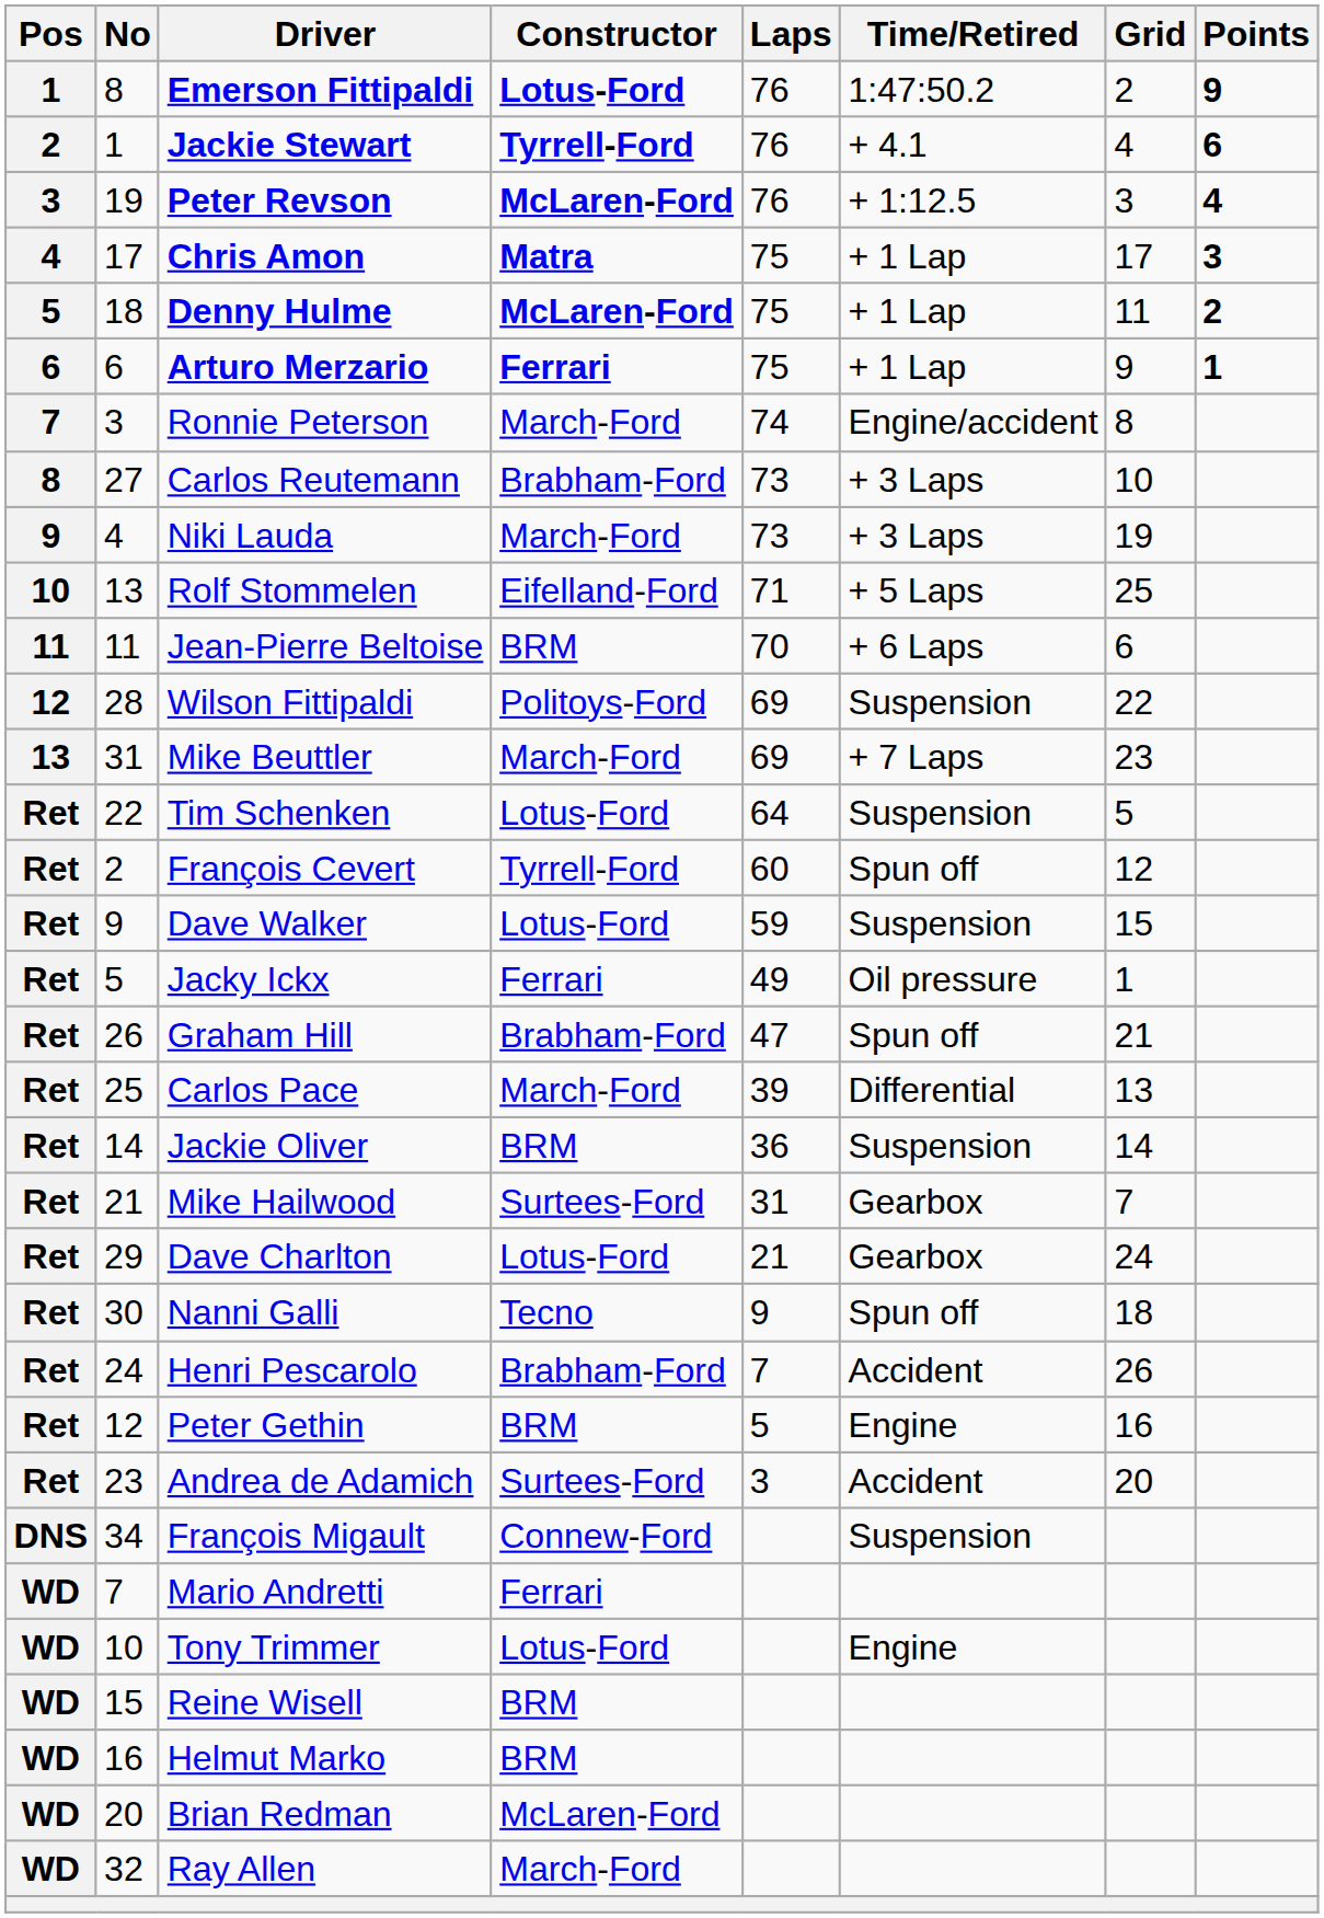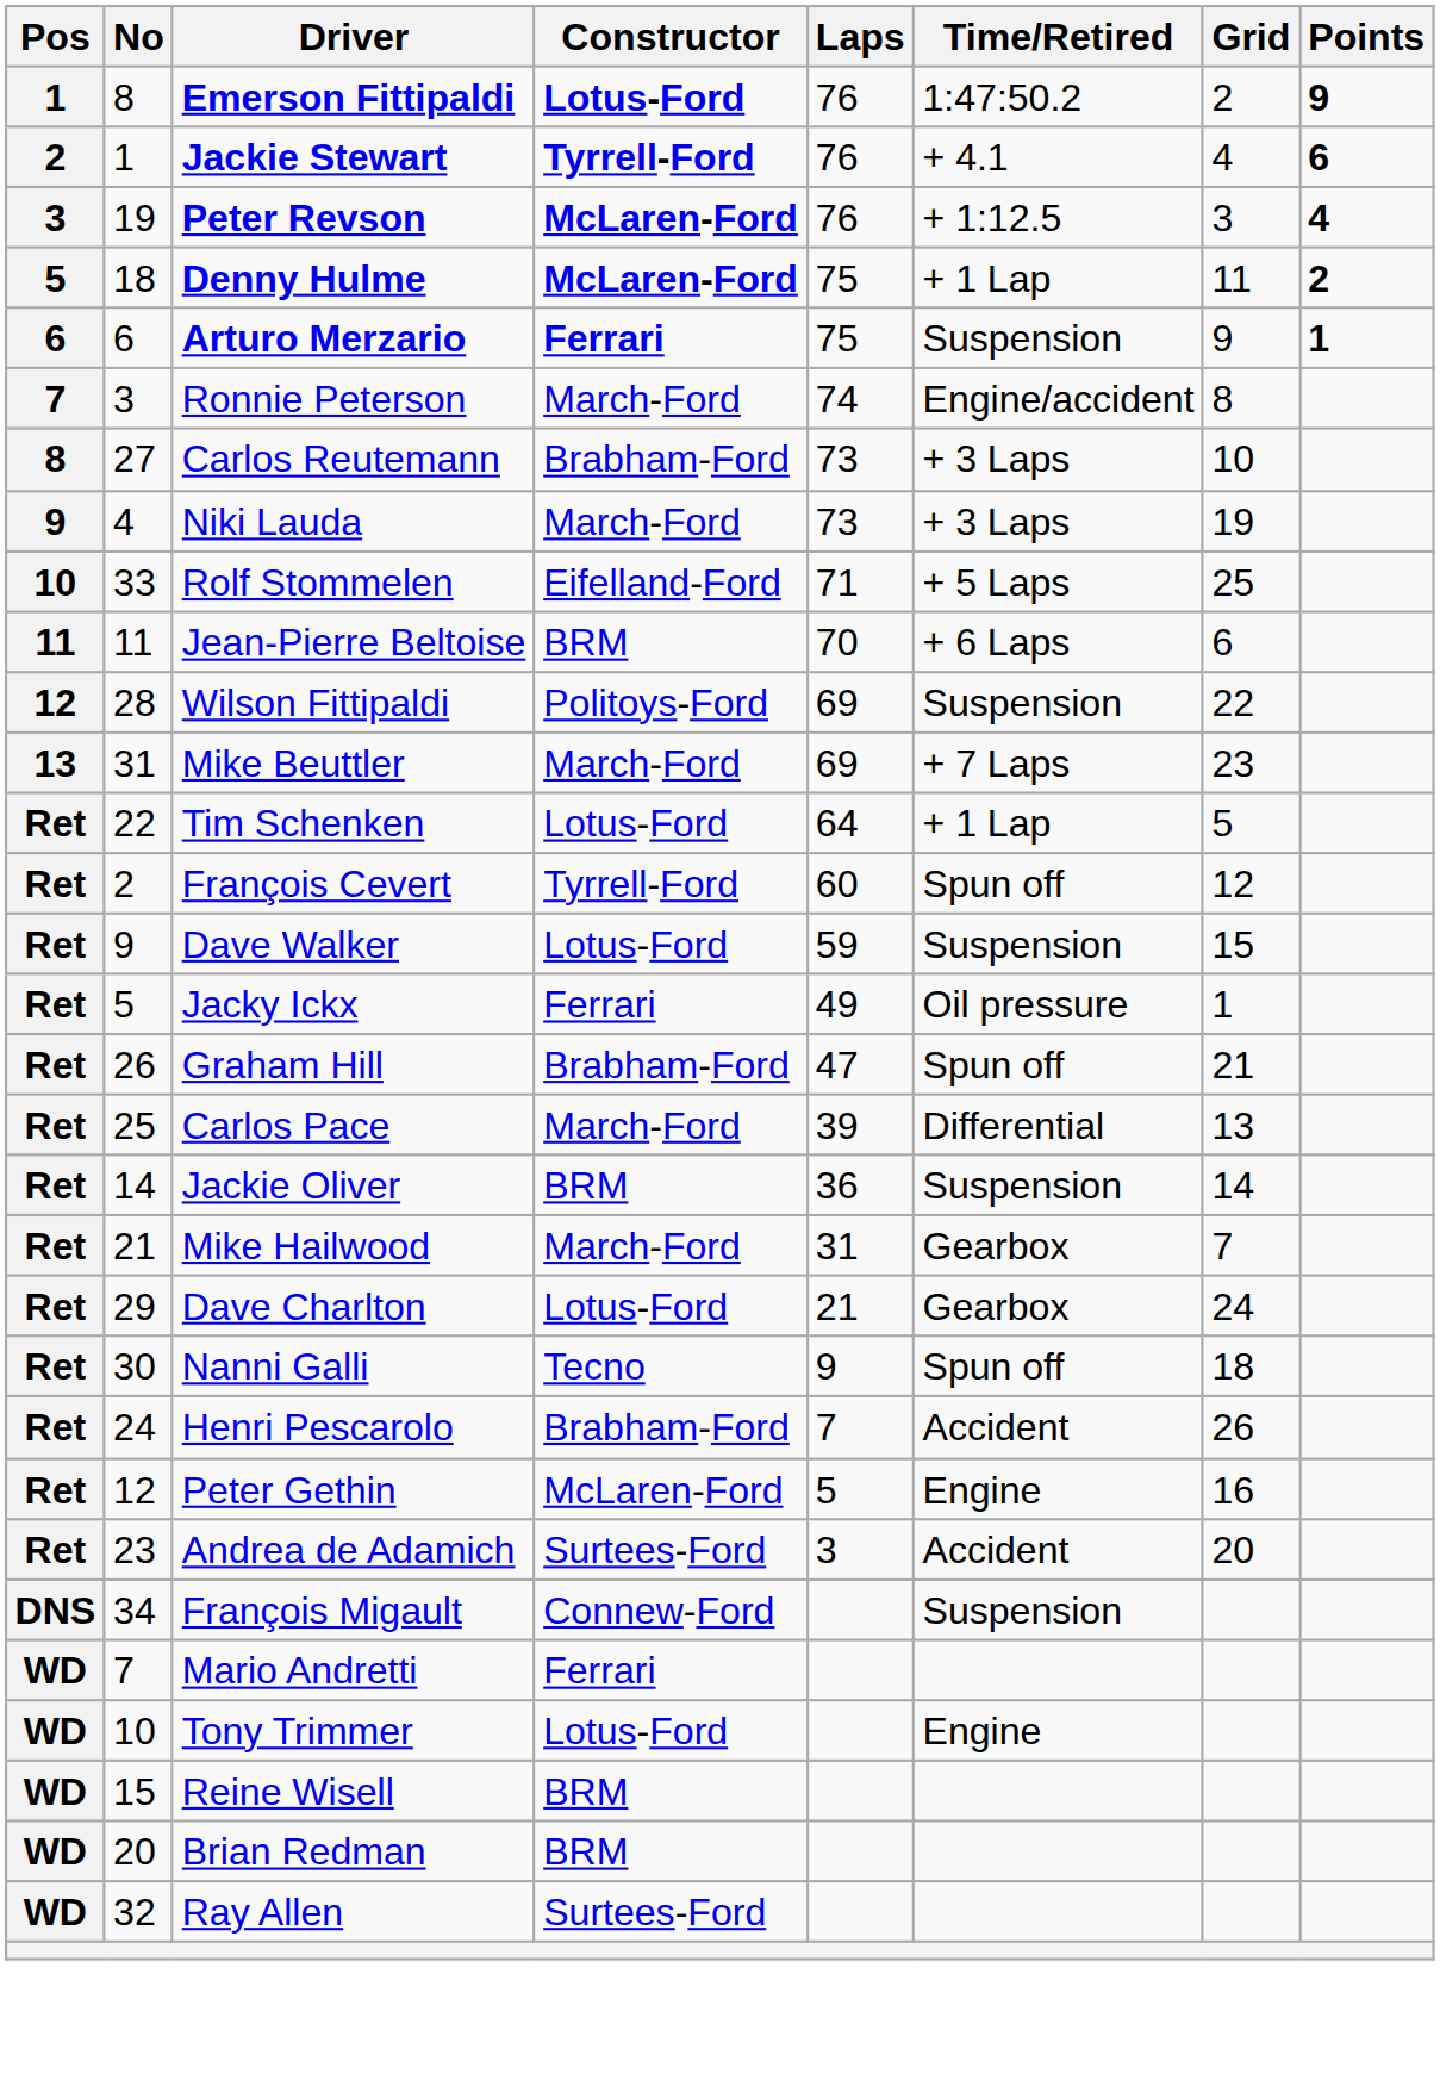- row: 4 | 17 | Chris Amon | Matra | 75 | + 1 Lap | 17 | 3
Arturo Merzario | Time/Retired: + 1 Lap -> Suspension
Rolf Stommelen | No: 13 -> 33
Tim Schenken | Time/Retired: Suspension -> + 1 Lap
Mike Hailwood | Constructor: Surtees-Ford -> March-Ford
Peter Gethin | Constructor: BRM -> McLaren-Ford
- row: WD | 16 | Helmut Marko | BRM
Brian Redman | Constructor: McLaren-Ford -> BRM
Ray Allen | Constructor: March-Ford -> Surtees-Ford
